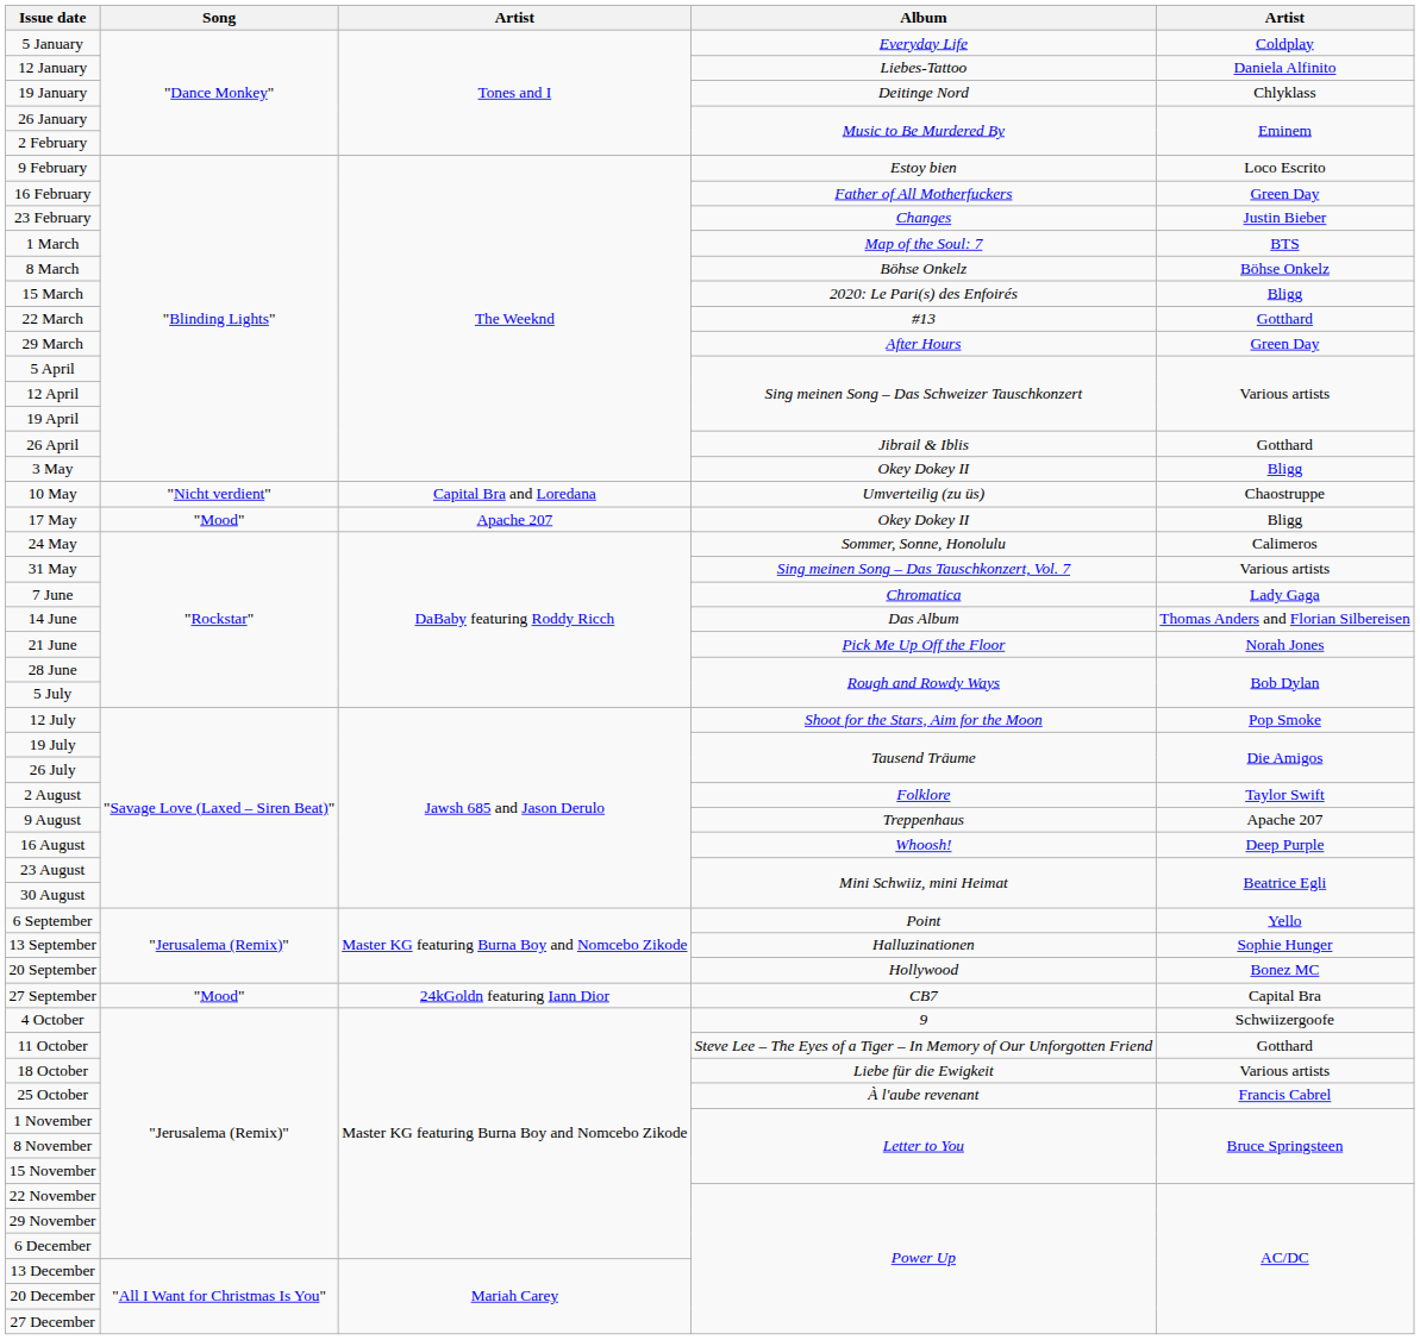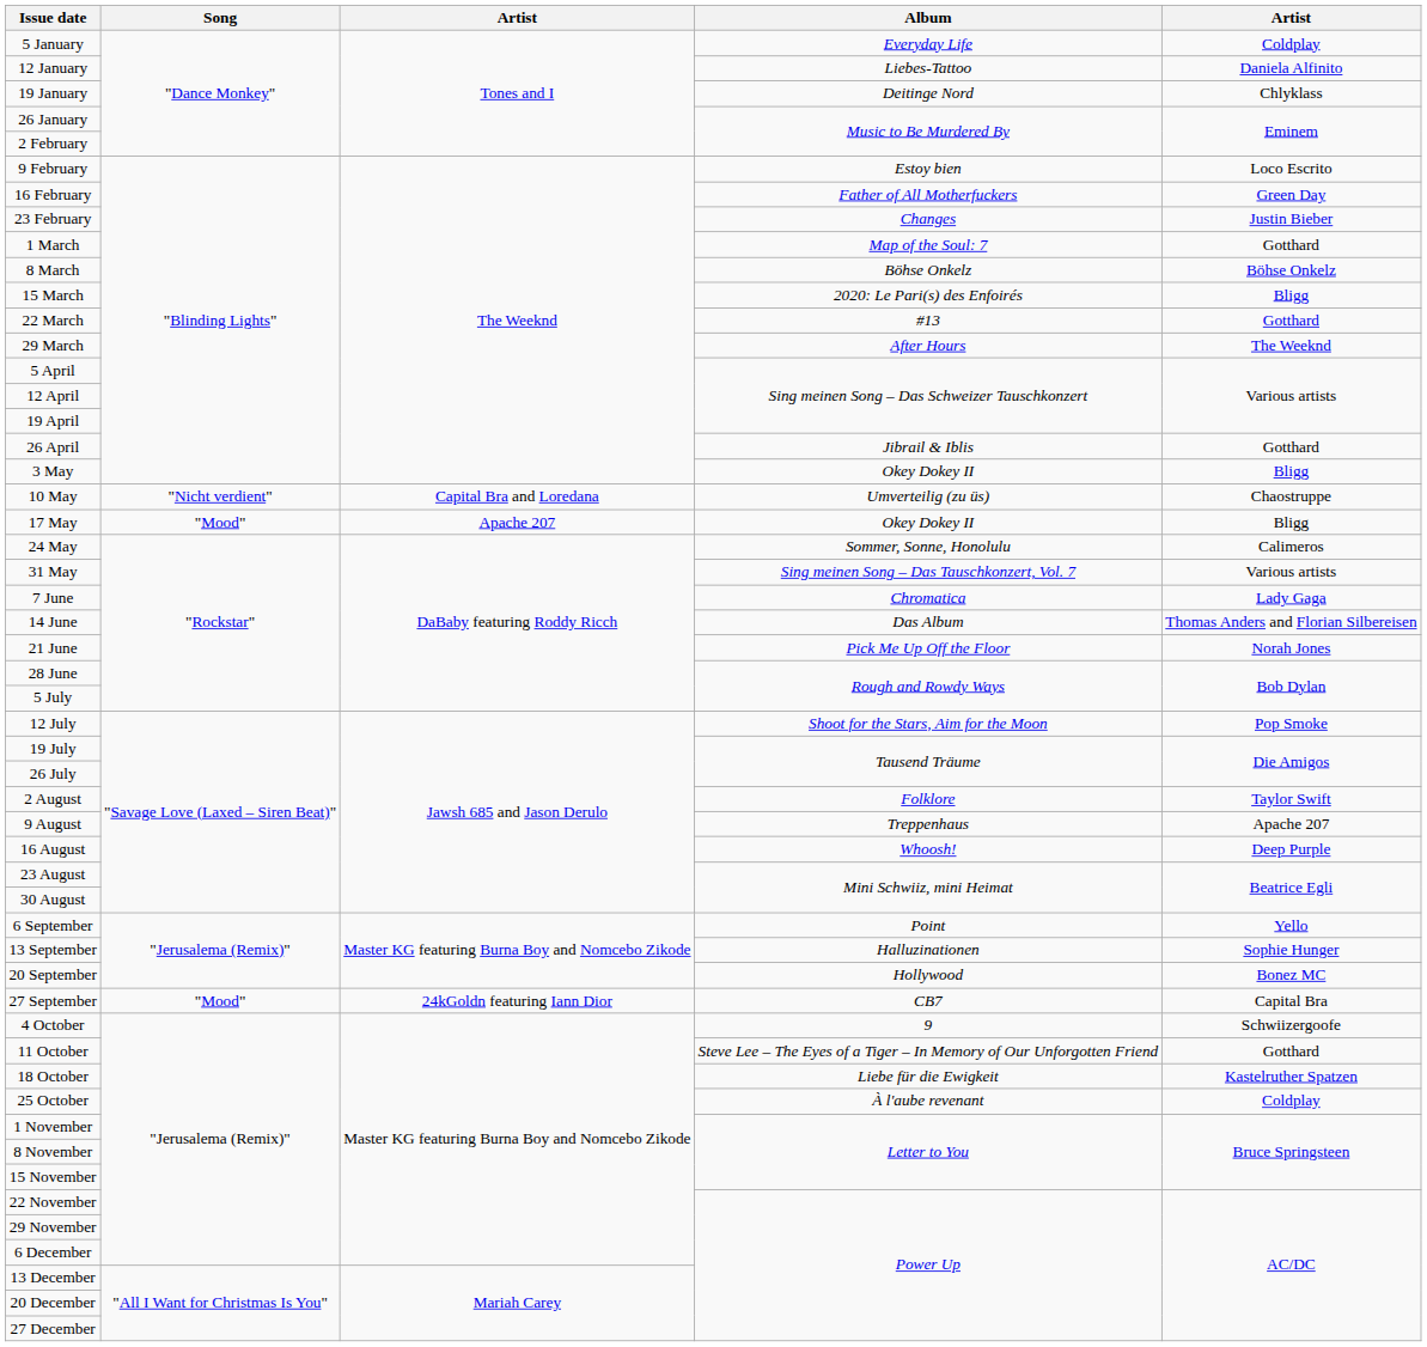1 March | column 5: BTS -> Gotthard
29 March | column 5: Green Day -> The Weeknd
18 October | column 5: Various artists -> Kastelruther Spatzen
25 October | column 5: Francis Cabrel -> Coldplay
